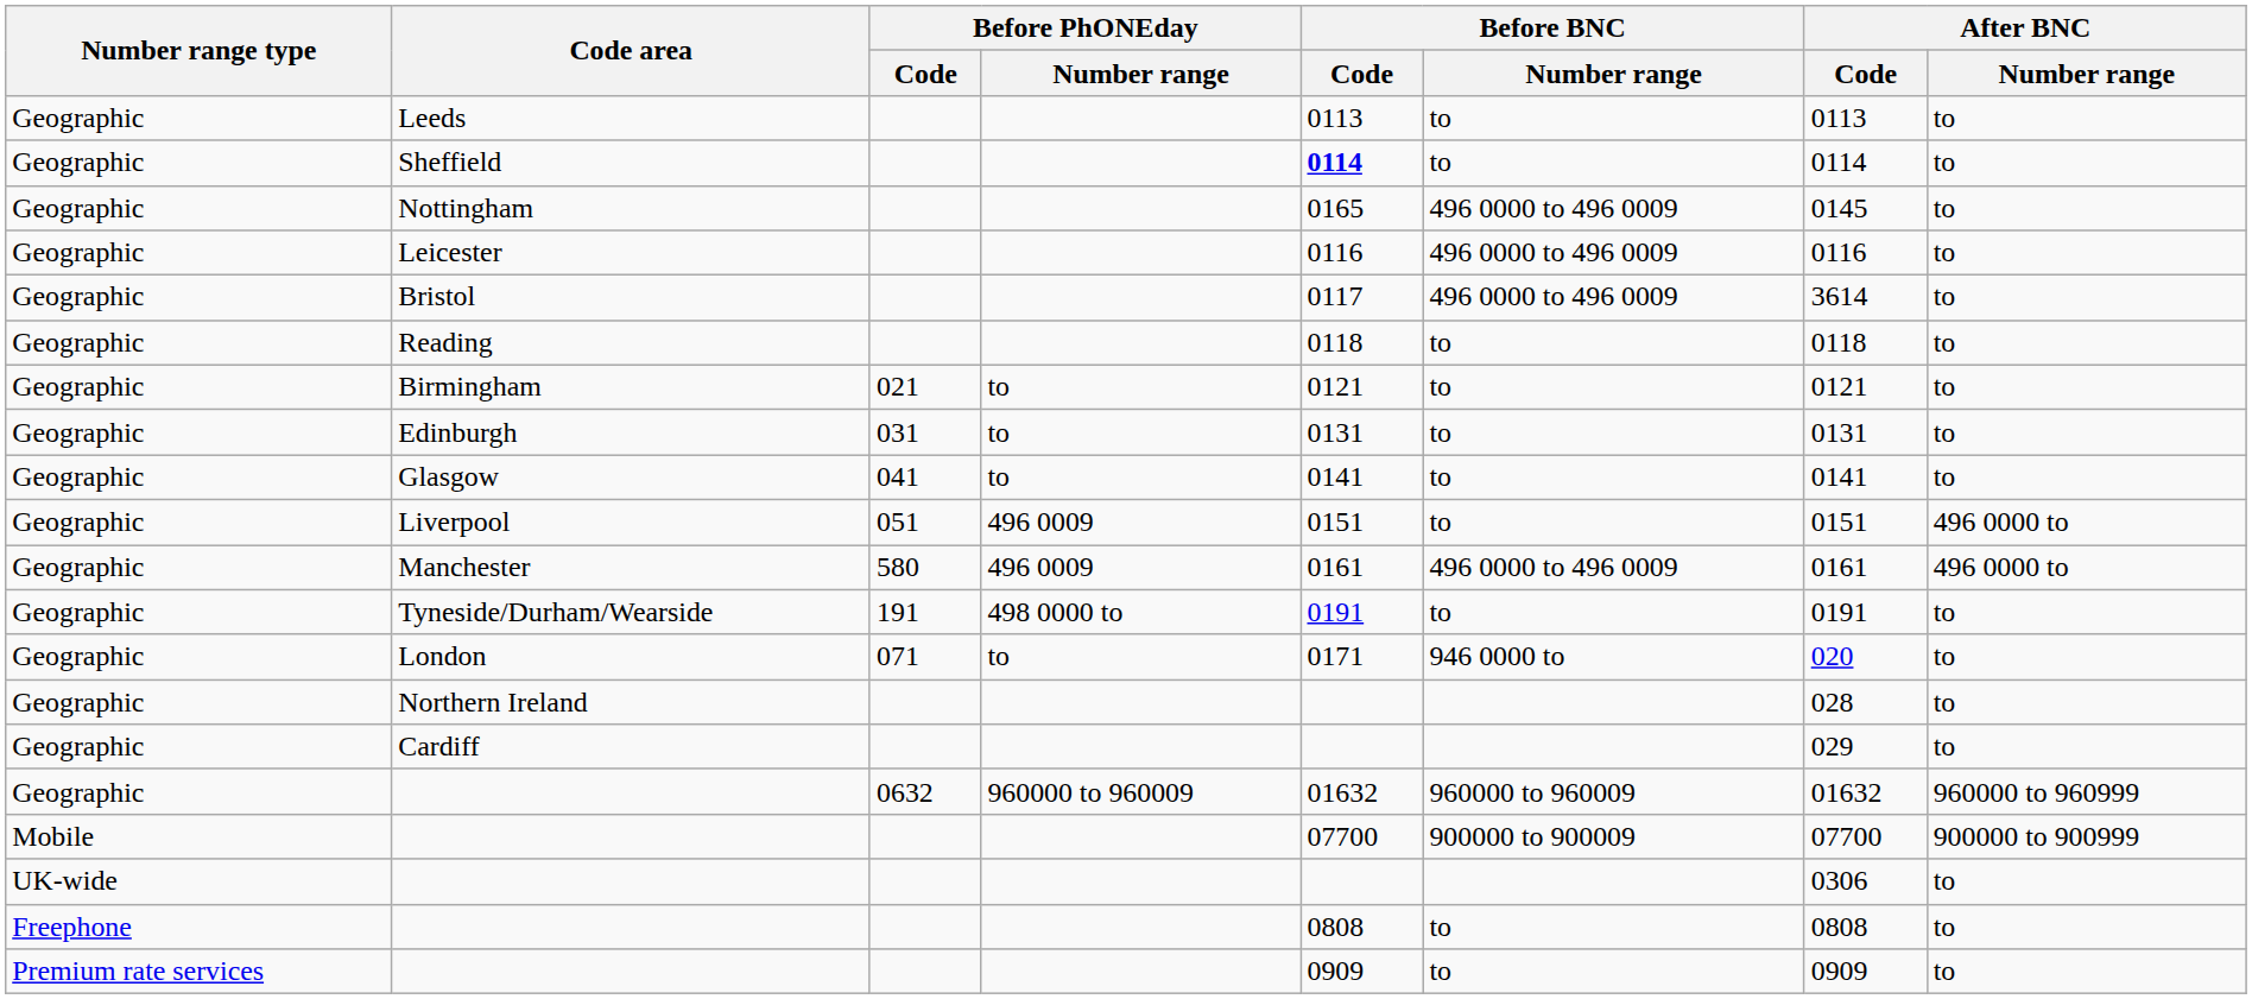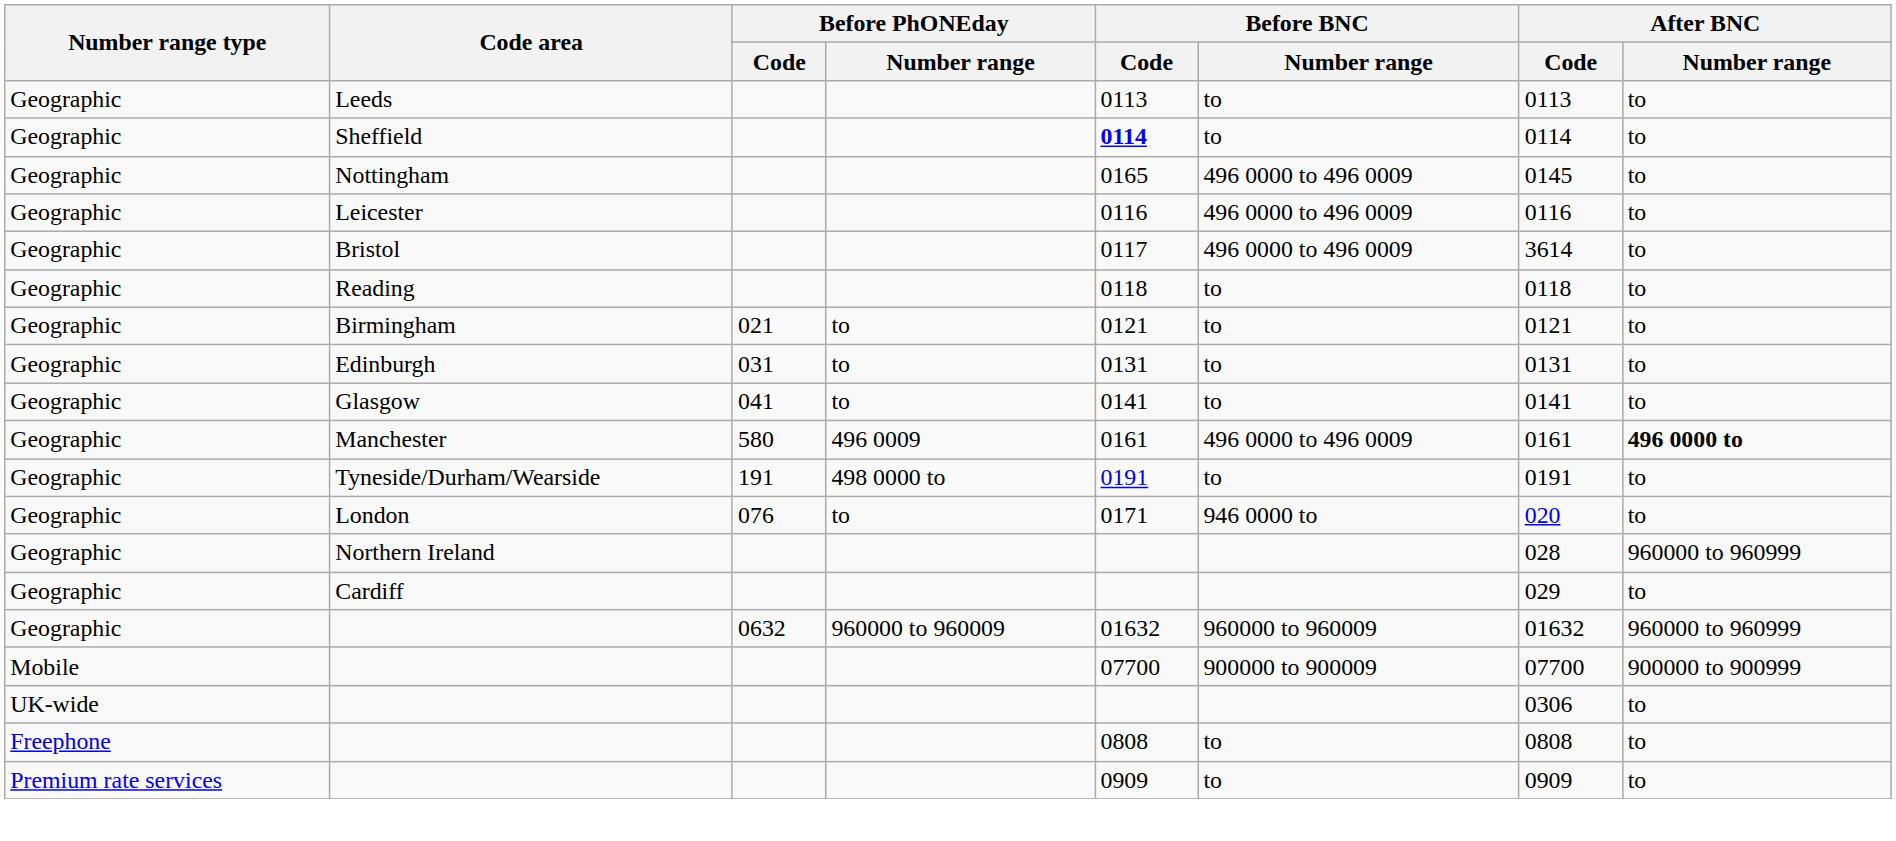- row: Geographic | Liverpool | 051 | 496 0009 | 0151 | to | 0151 | 496 0000 to
Manchester | After BNC / Number range: normal -> bold
London | Before PhONEday / Code: 071 -> 076
Northern Ireland | After BNC / Number range: to -> 960000 to 960999
